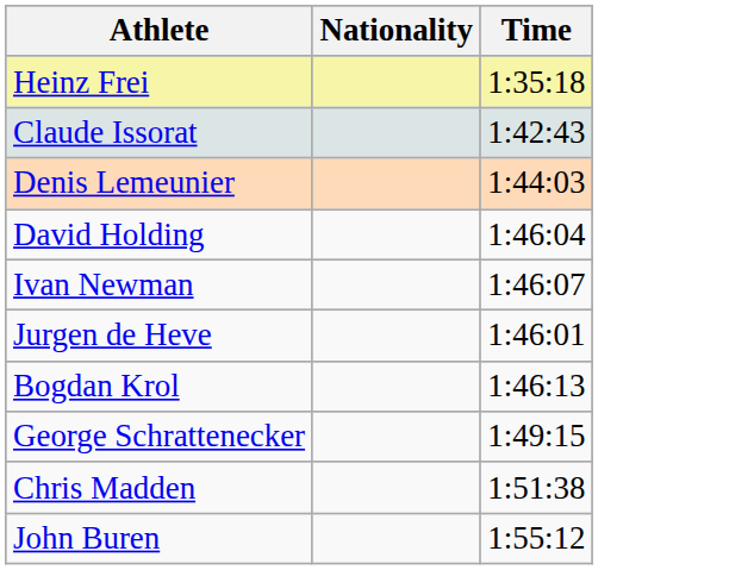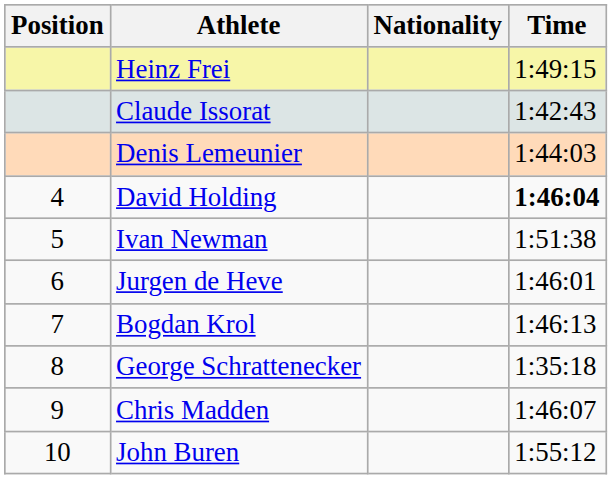+ column: Position | 4 | 5 | 6 | 7 | 8 | 9 | 10
Heinz Frei | Time: 1:35:18 -> 1:49:15
David Holding | Time: normal -> bold
Ivan Newman | Time: 1:46:07 -> 1:51:38
George Schrattenecker | Time: 1:49:15 -> 1:35:18
Chris Madden | Time: 1:51:38 -> 1:46:07
